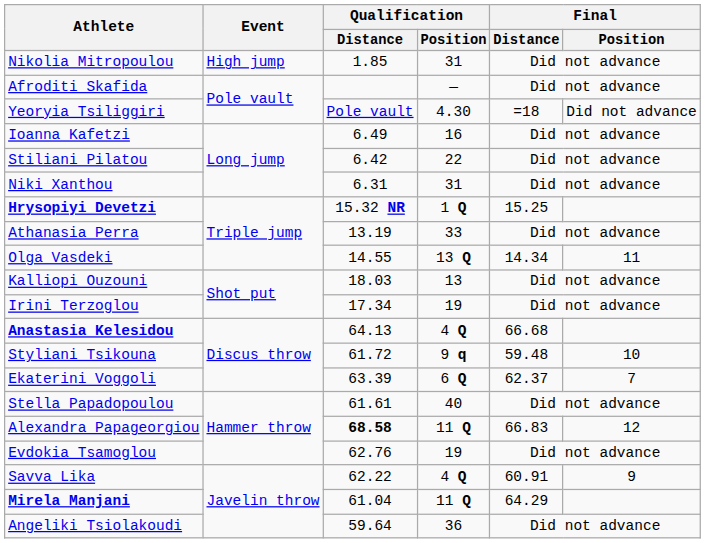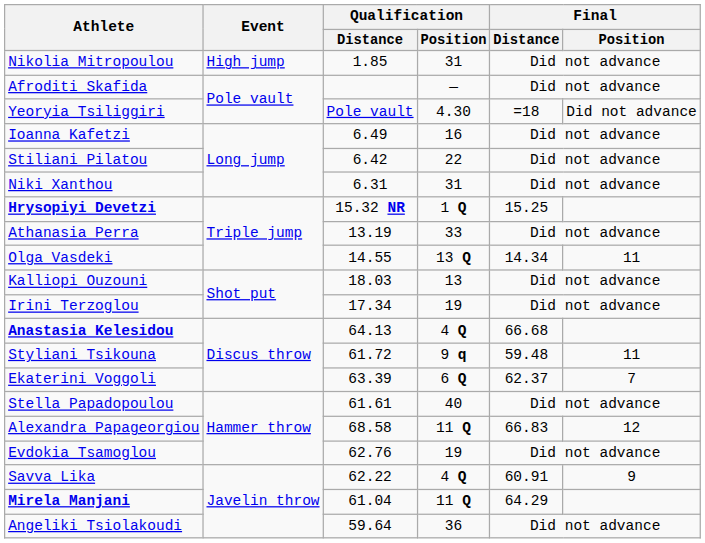Styliani Tsikouna | Final / Position: 10 -> 11
Alexandra Papageorgiou | Qualification / Distance: bold -> normal
